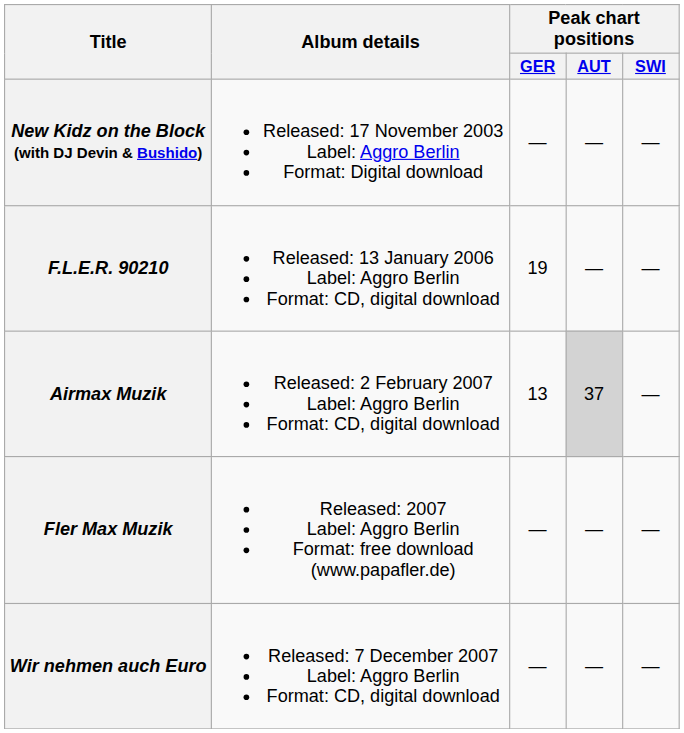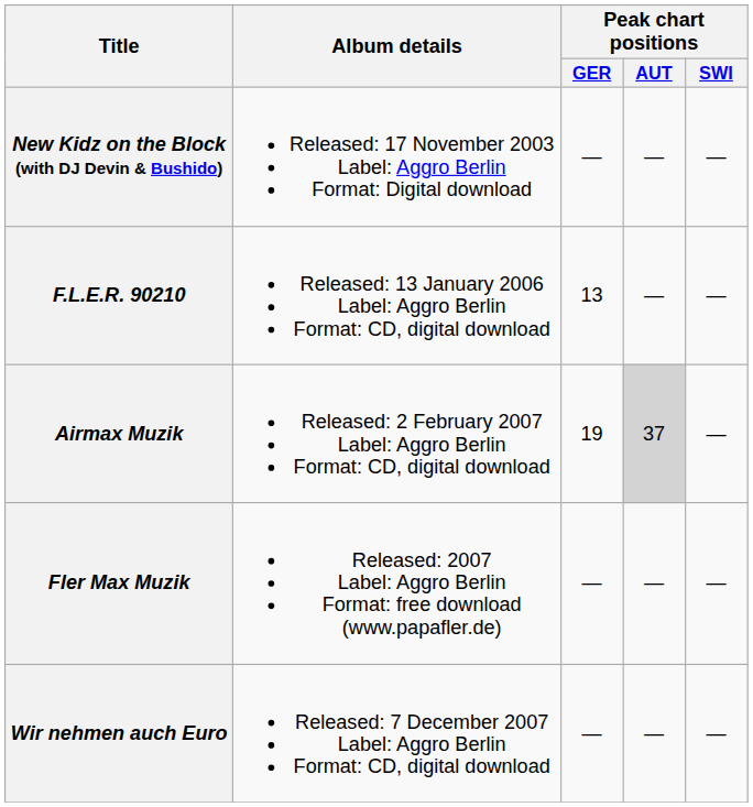F.L.E.R. 90210 | Peak chart positions / GER: 19 -> 13
Airmax Muzik | Peak chart positions / GER: 13 -> 19
